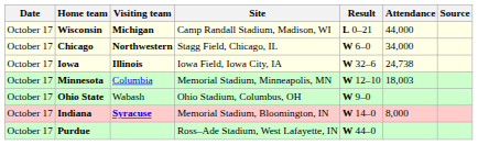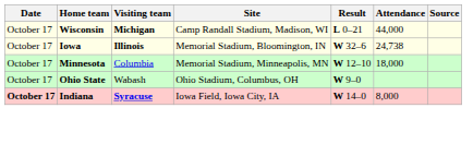- row: October 17 | Chicago | Northwestern | Stagg Field, Chicago, IL | W 6–0 | 34,000
Iowa | Site: Iowa Field, Iowa City, IA -> Memorial Stadium, Bloomington, IN
Minnesota | Attendance: 18,003 -> 18,000
Indiana | Date: normal -> bold
Indiana | Site: Memorial Stadium, Bloomington, IN -> Iowa Field, Iowa City, IA
- row: October 17 | Purdue | Ross–Ade Stadium, West Lafayette, IN | W 44–0
